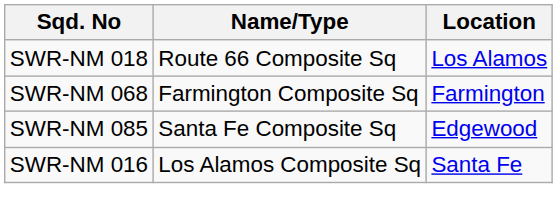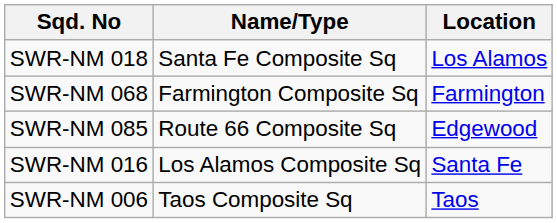SWR-NM 018 | Name/Type: Route 66 Composite Sq -> Santa Fe Composite Sq
SWR-NM 085 | Name/Type: Santa Fe Composite Sq -> Route 66 Composite Sq
+ row: SWR-NM 006 | Taos Composite Sq | Taos
